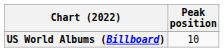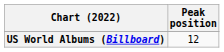US World Albums (Billboard) | Peak position: 10 -> 12
